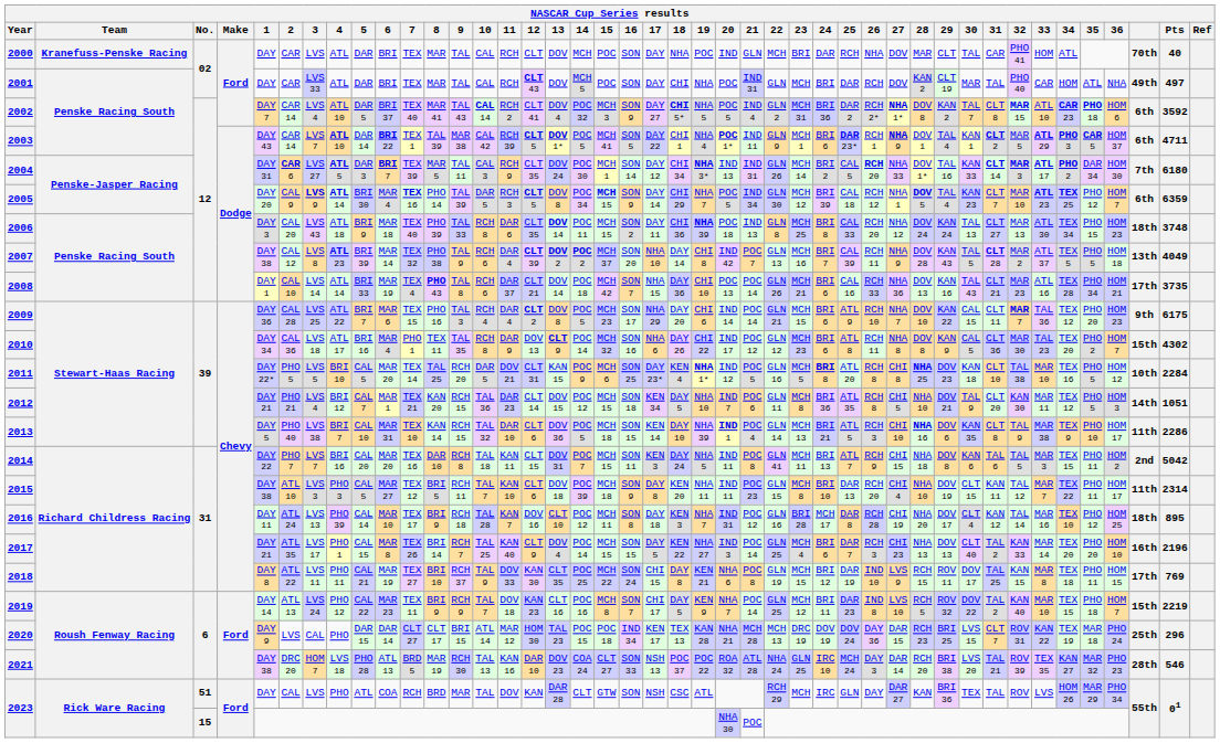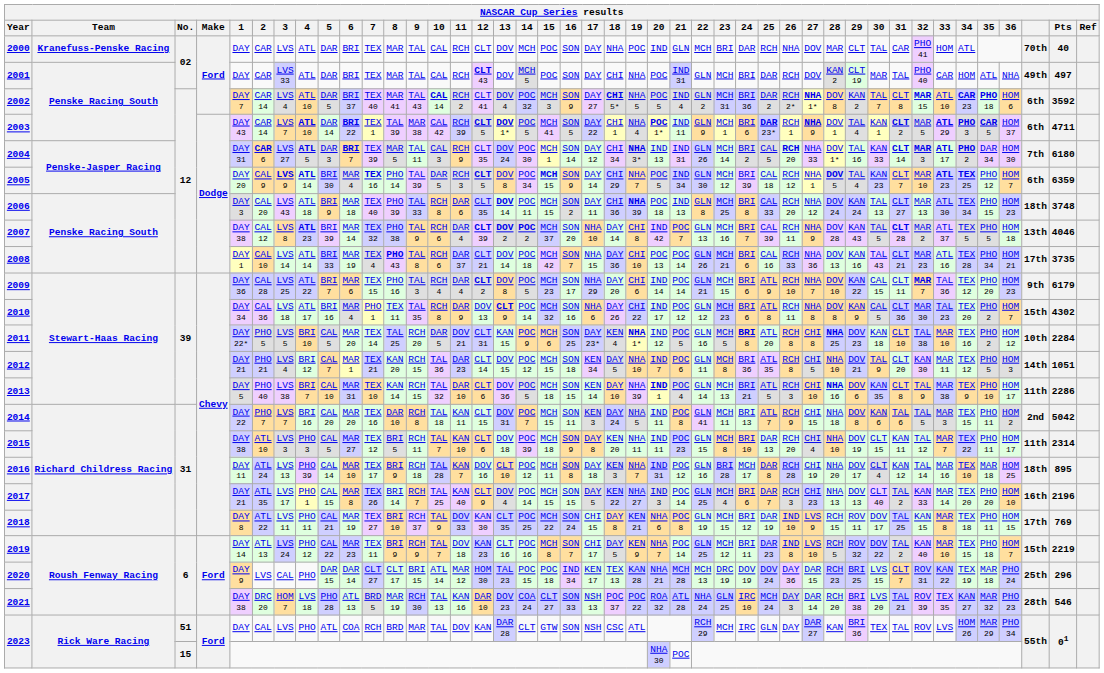2007 | Pts: 4049 -> 4046
2009 | Pts: 6175 -> 6179
2011 | 35: PHO 5 -> PHO 2
2016 | 35: PHO 12 -> MAR 18
